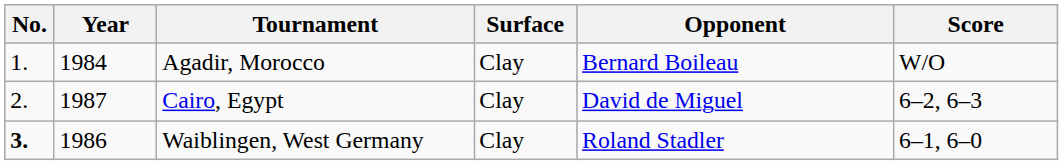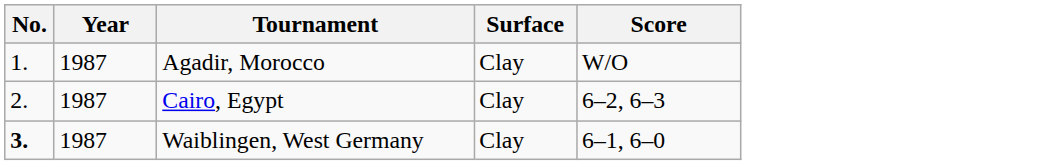- column: Opponent | Bernard Boileau | David de Miguel | Roland Stadler
Agadir, Morocco | Year: 1984 -> 1987
Waiblingen, West Germany | Year: 1986 -> 1987
